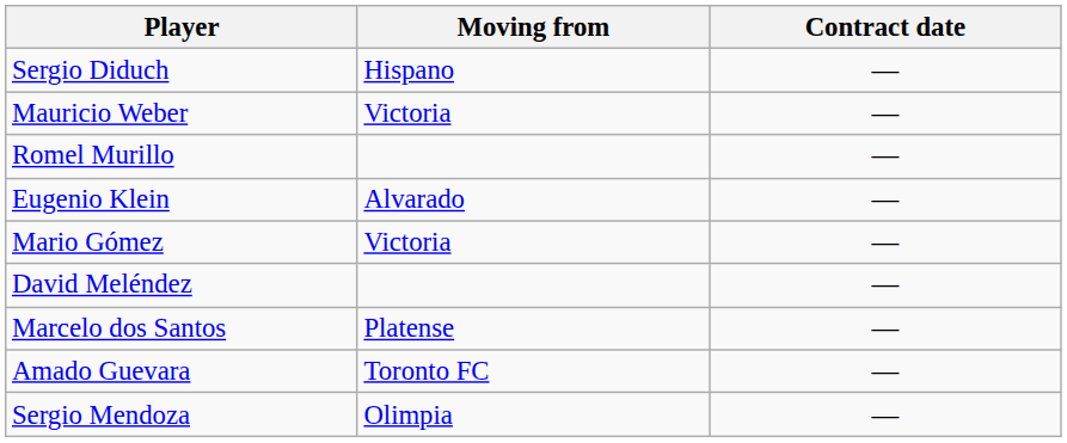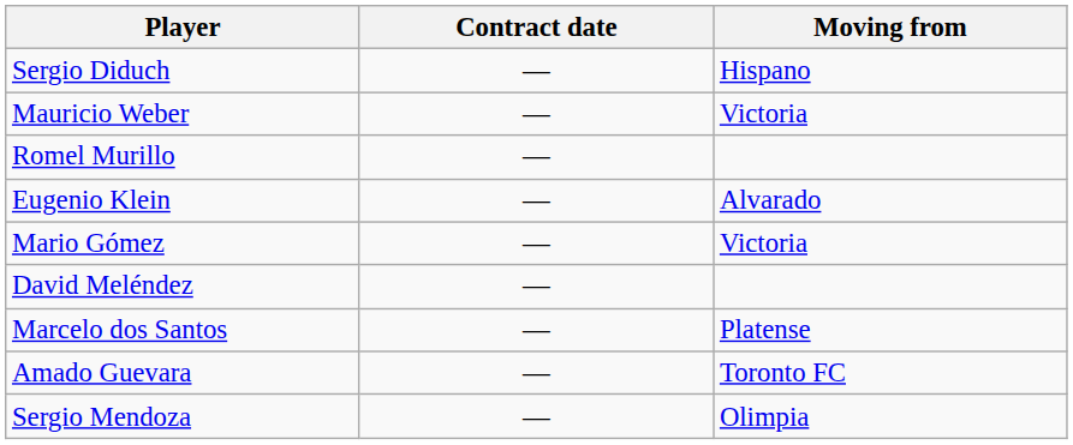columns swapped: Contract date <-> Moving from
